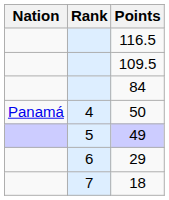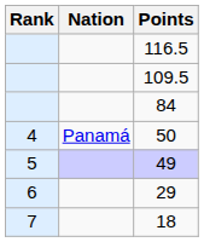columns swapped: Rank <-> Nation
